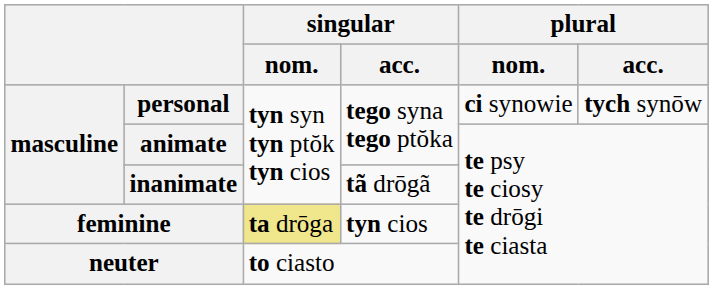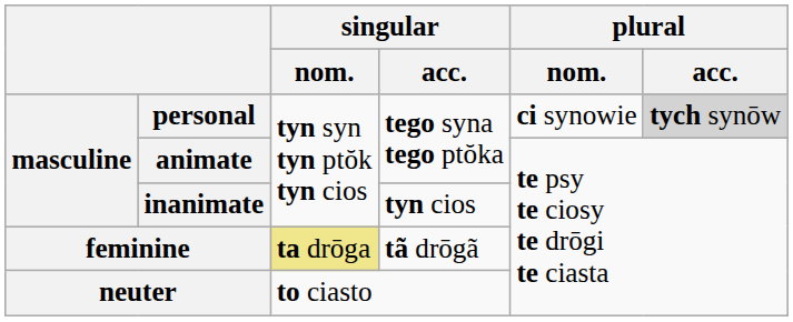personal | plural / acc.: no background -> lightgrey background
inanimate | singular / acc.: tã drōgã -> tyn cios
feminine | singular / acc.: tyn cios -> tã drōgã
